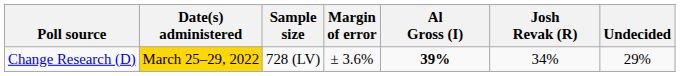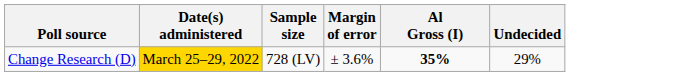- column: Josh Revak (R) | 34%
Change Research (D) | Al Gross (I): 39% -> 35%
